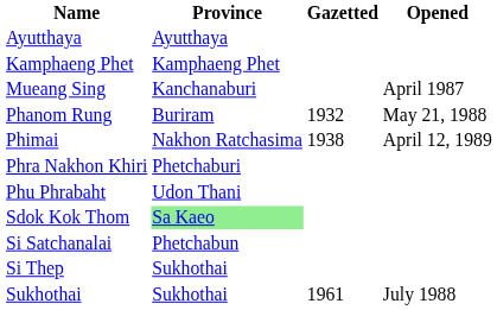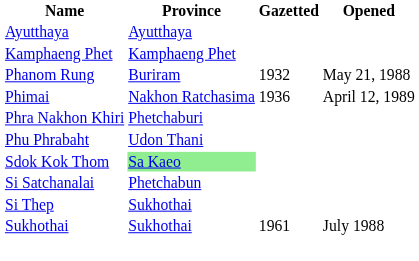- row: Mueang Sing | Kanchanaburi | April 1987
Phimai | Gazetted: 1938 -> 1936
